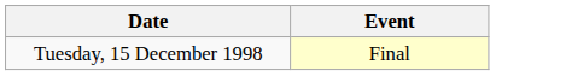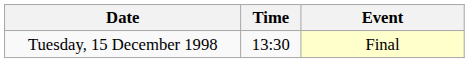+ column: Time | 13:30
